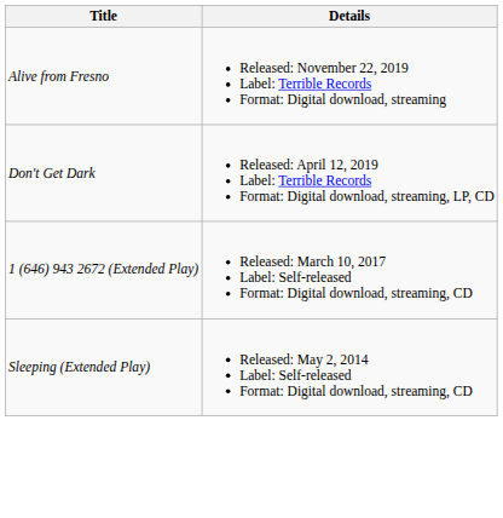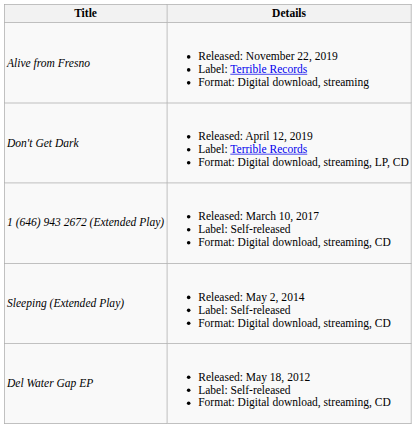+ row: Del Water Gap EP | Released: May 18, 2012 Label: Self-released Format: Digital download, streaming, CD
